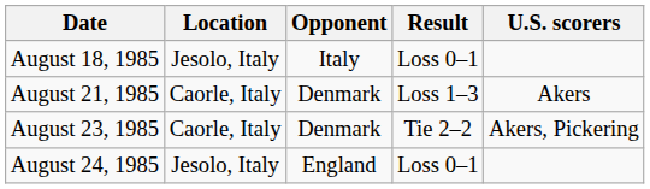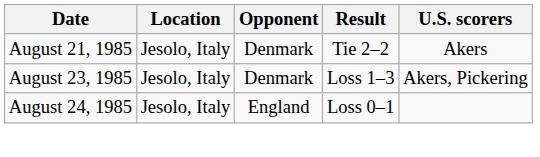- row: August 18, 1985 | Jesolo, Italy | Italy | Loss 0–1
August 21, 1985 | Location: Caorle, Italy -> Jesolo, Italy
August 21, 1985 | Result: Loss 1–3 -> Tie 2–2
August 23, 1985 | Location: Caorle, Italy -> Jesolo, Italy
August 23, 1985 | Result: Tie 2–2 -> Loss 1–3
